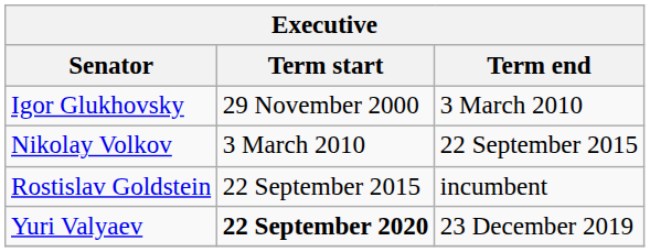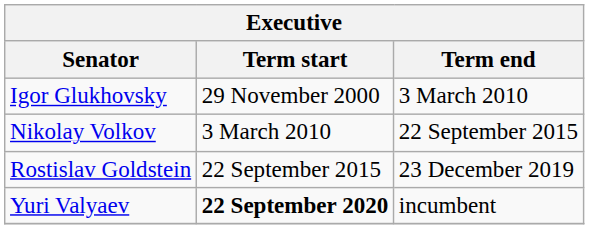Rostislav Goldstein | Term end: incumbent -> 23 December 2019
Yuri Valyaev | Term end: 23 December 2019 -> incumbent
